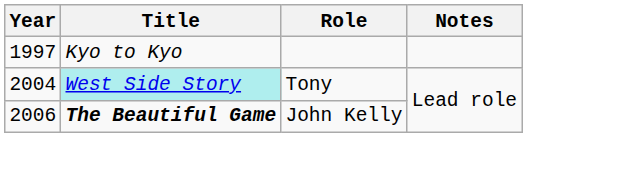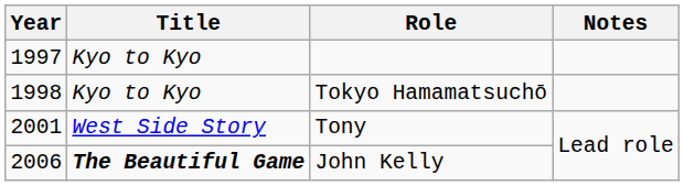+ row: 1998 | Kyo to Kyo | Tokyo Hamamatsuchō
Tony | Year: 2004 -> 2001
Tony | Title: paleturquoise background -> no background
